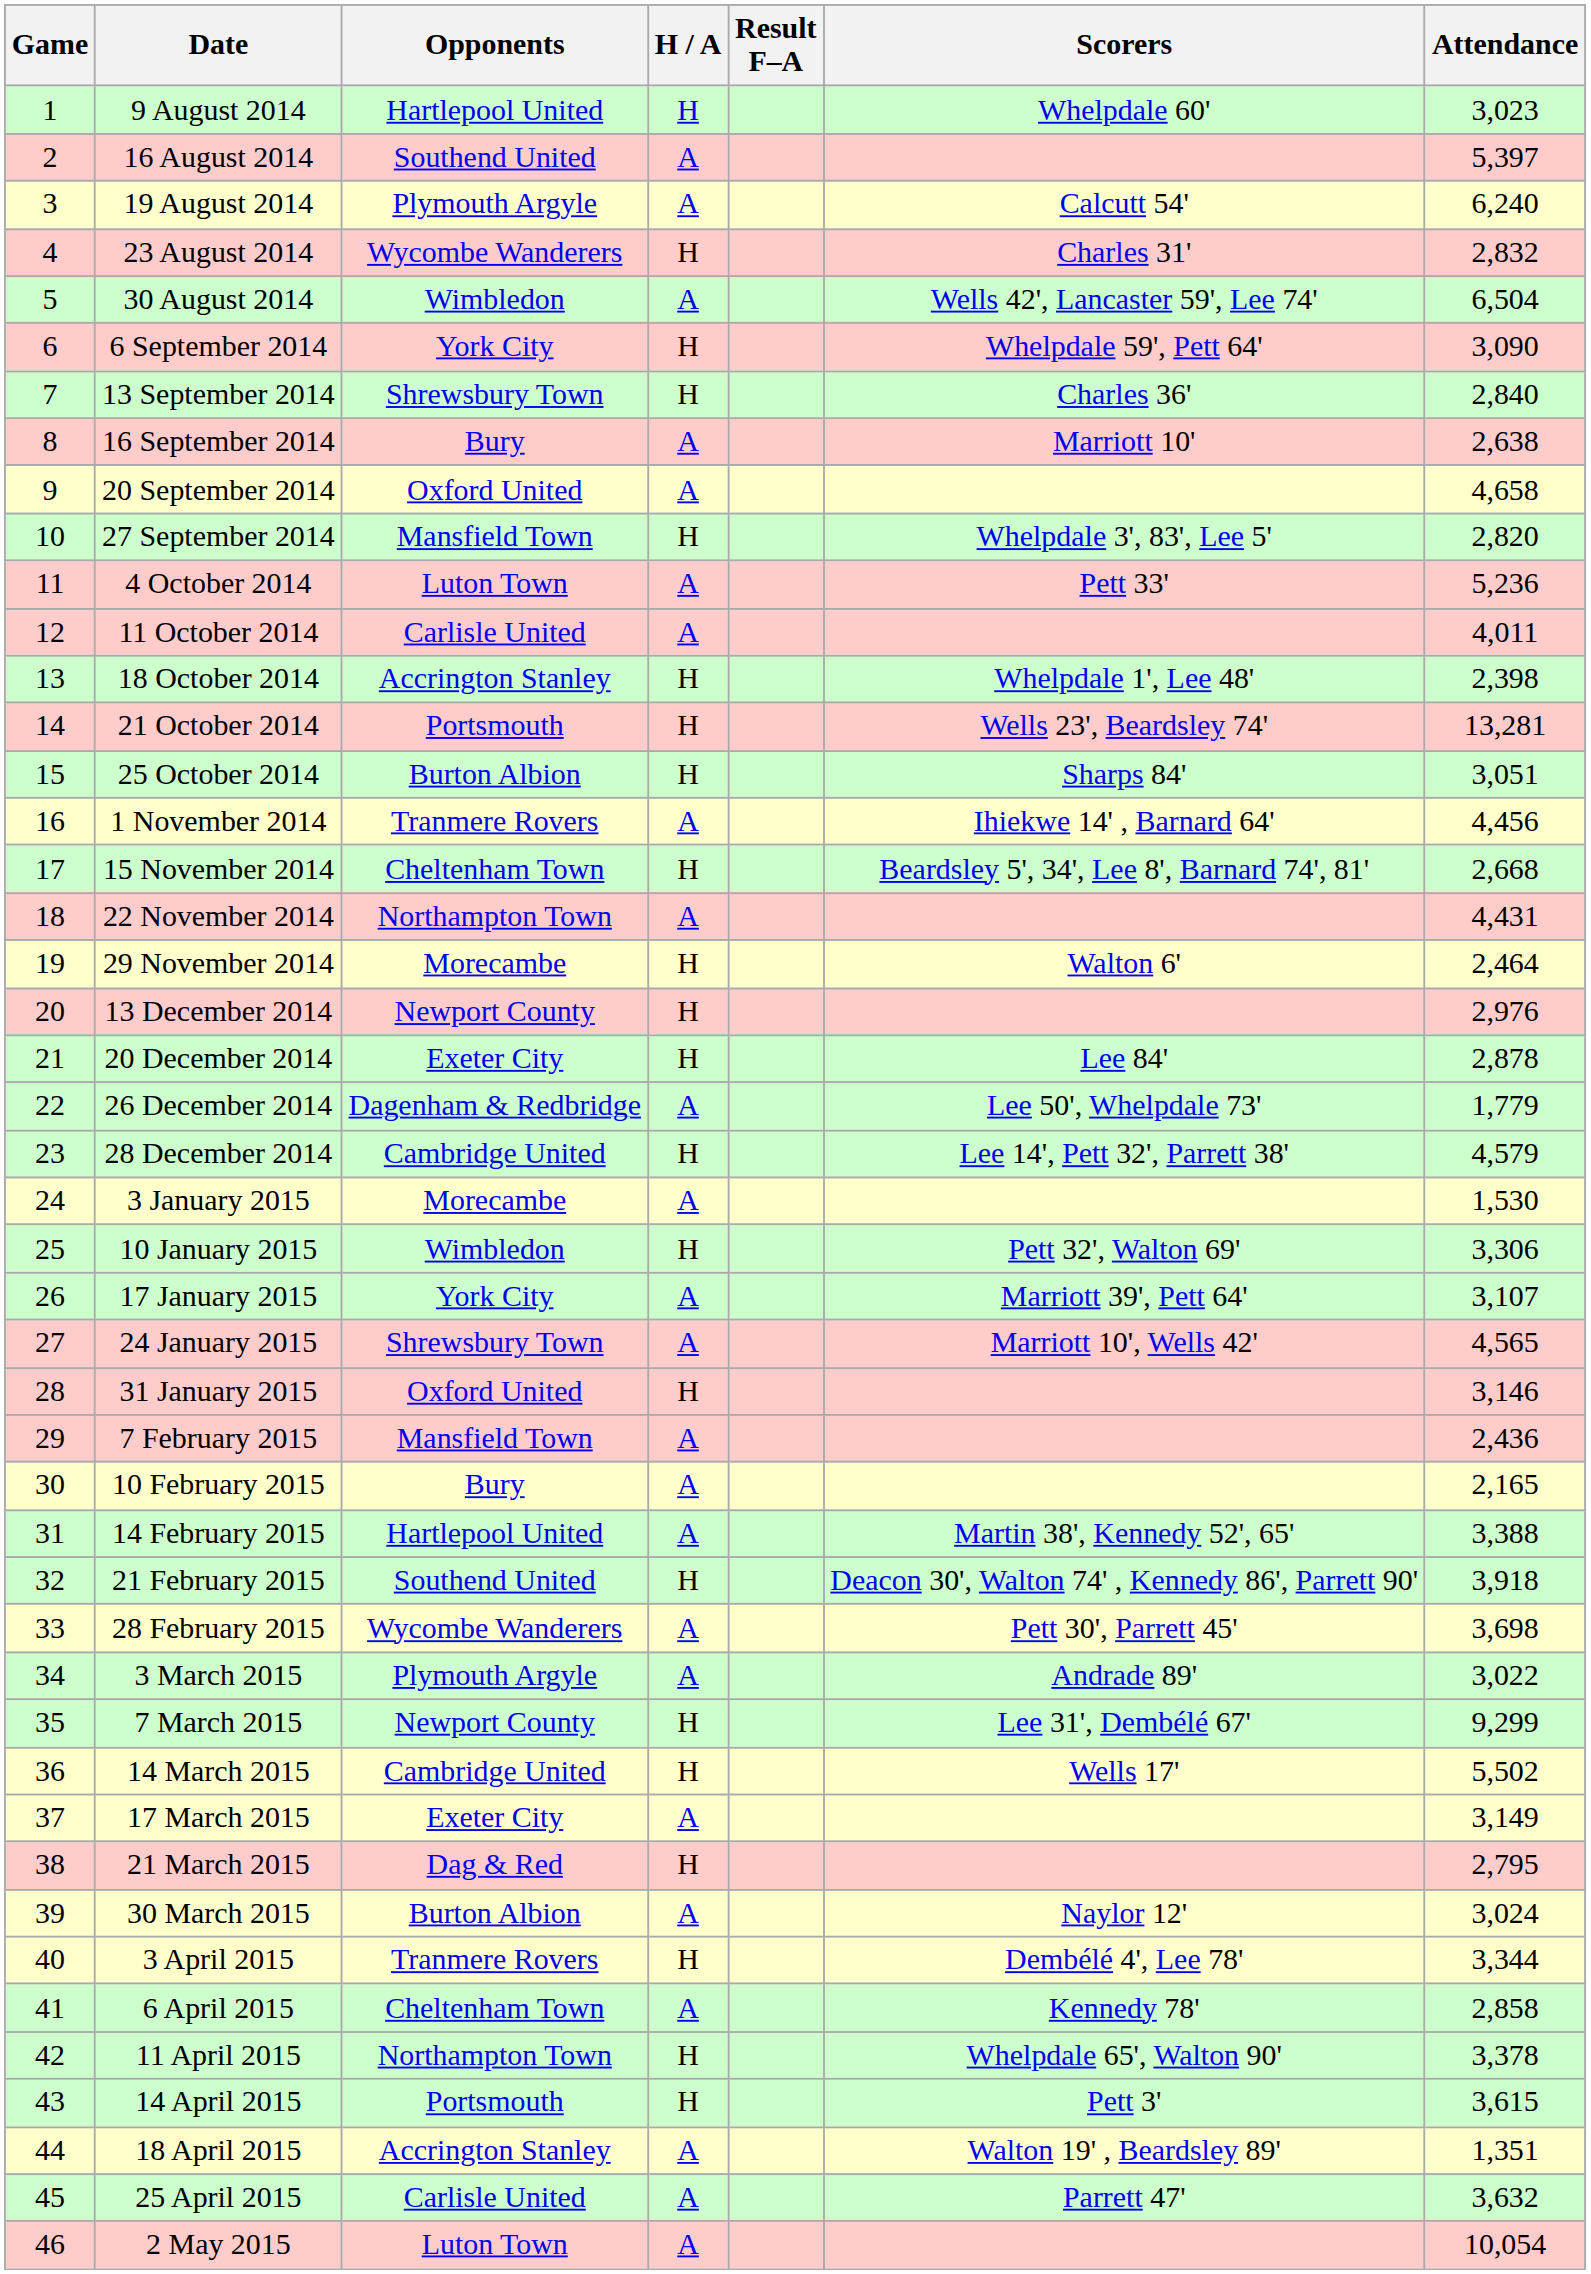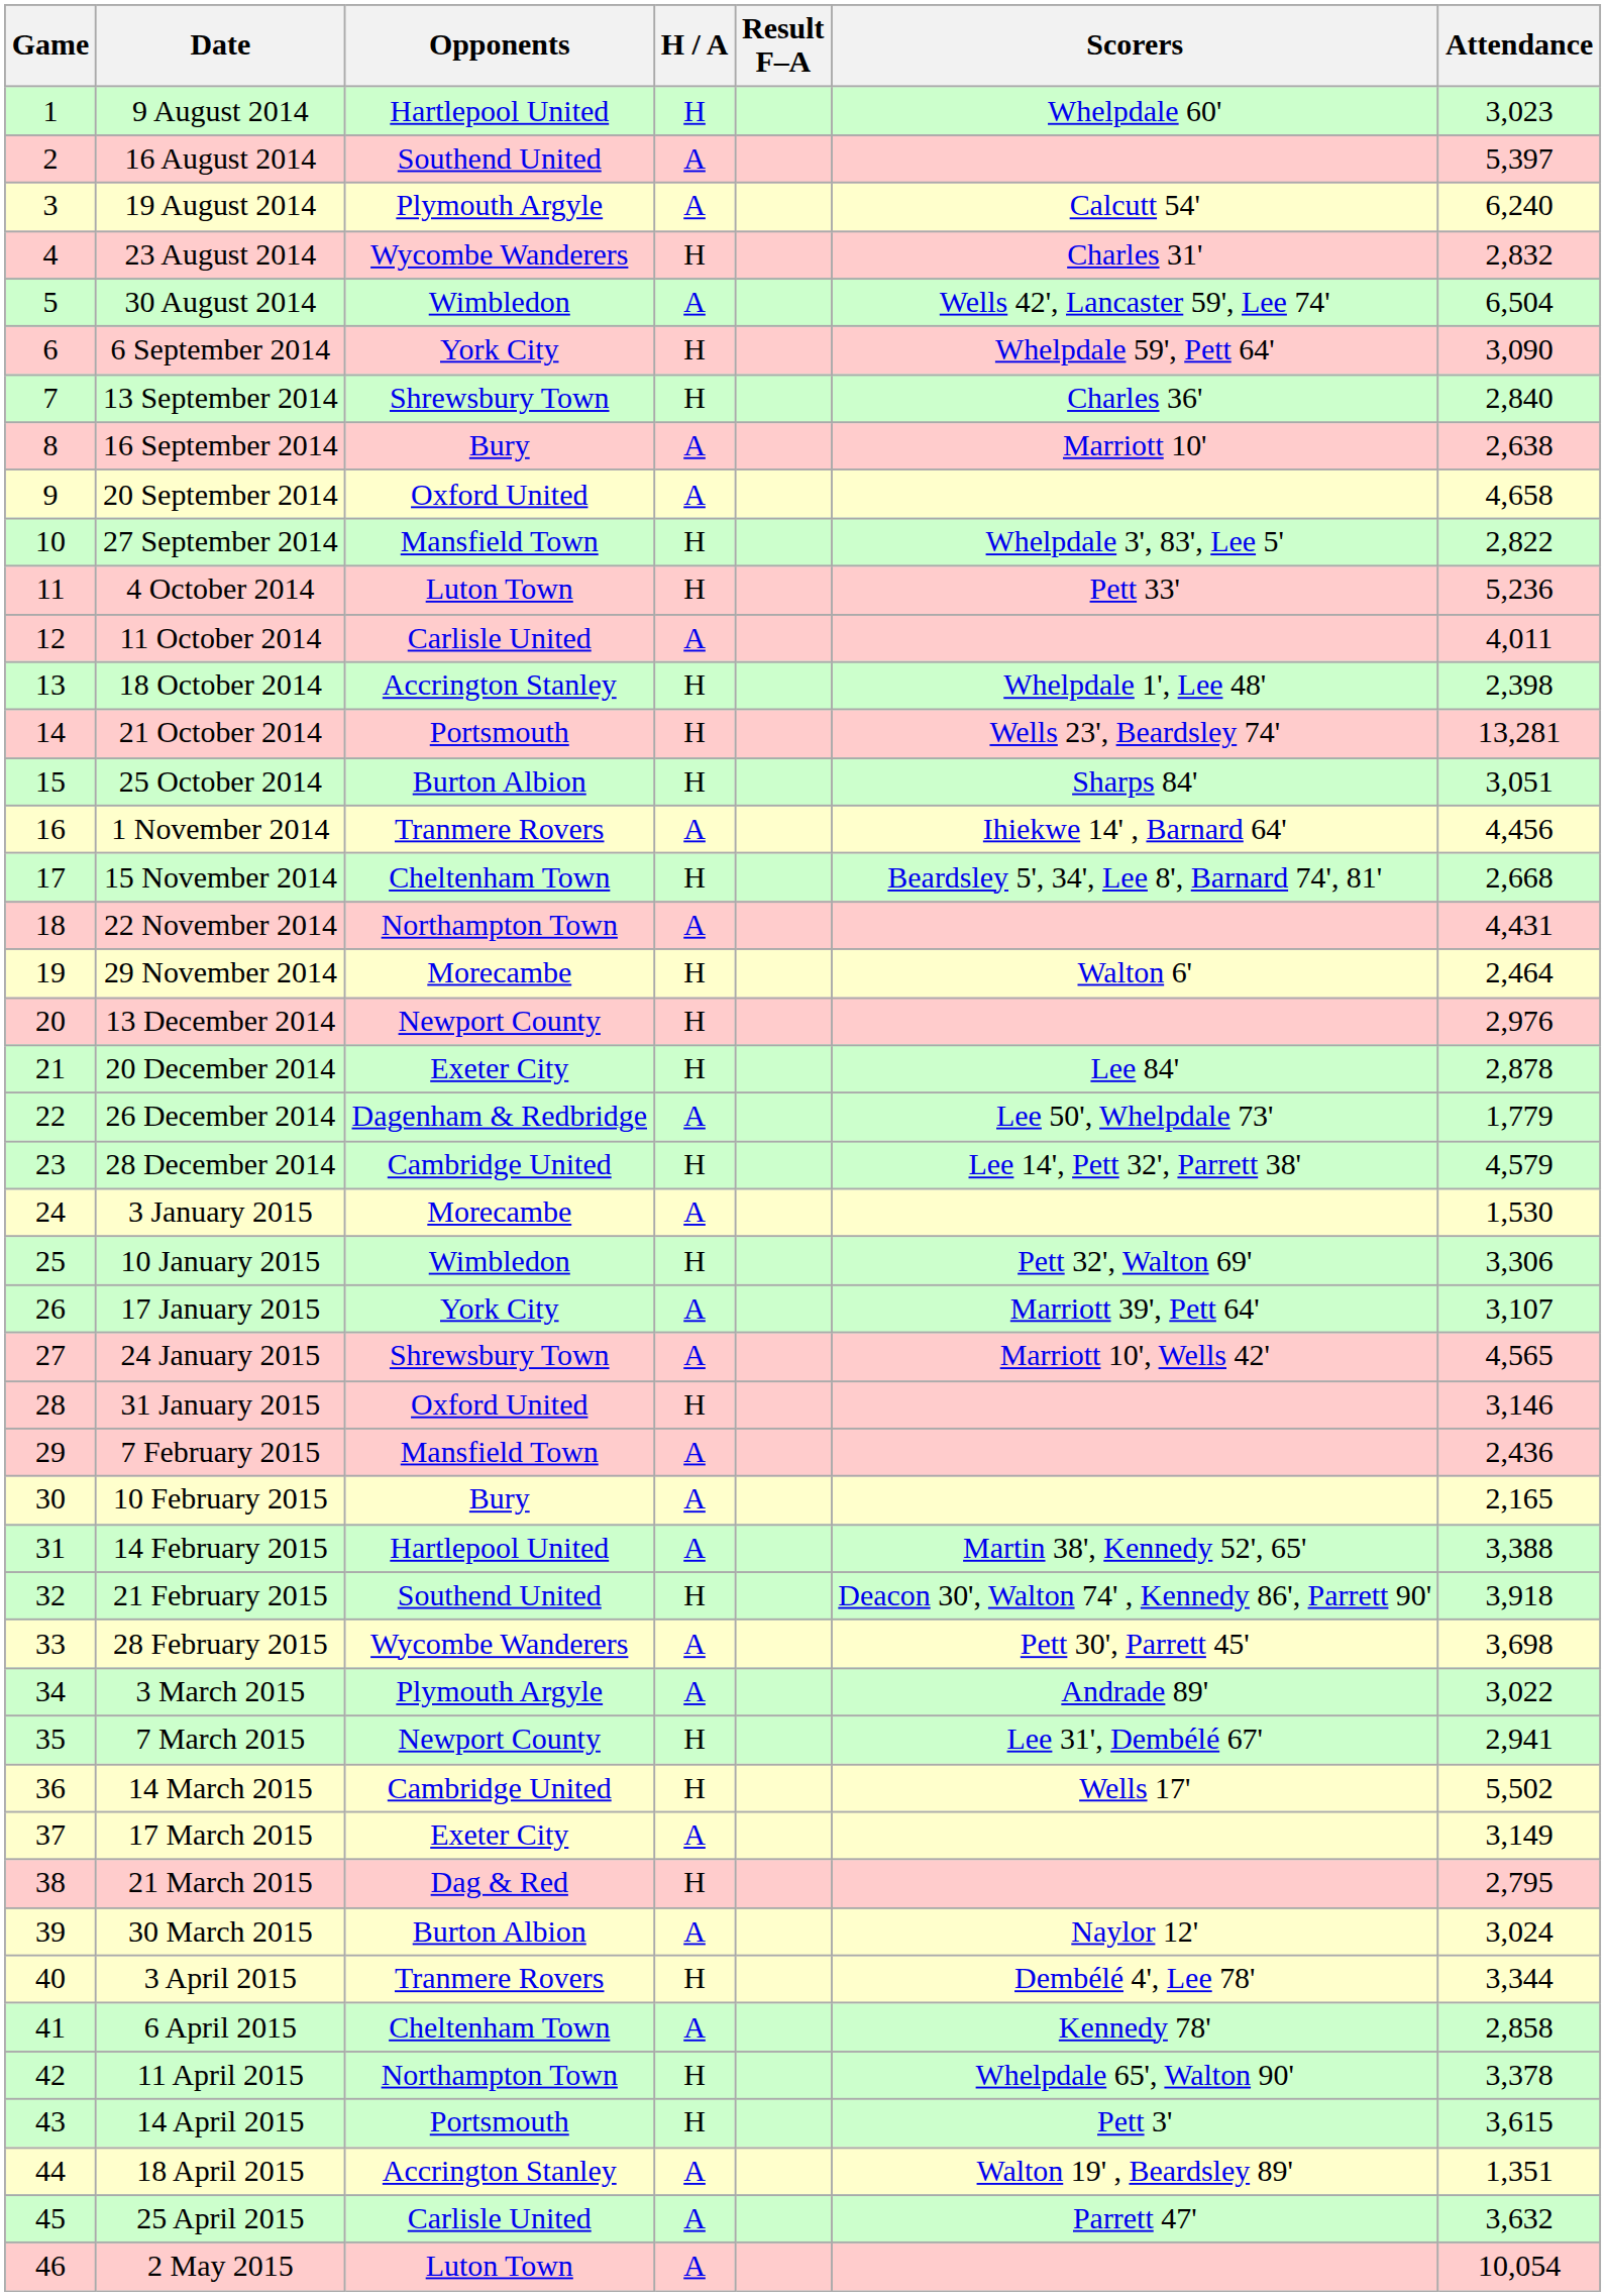27 September 2014 | Attendance: 2,820 -> 2,822
4 October 2014 | H / A: A -> H
7 March 2015 | Attendance: 9,299 -> 2,941
